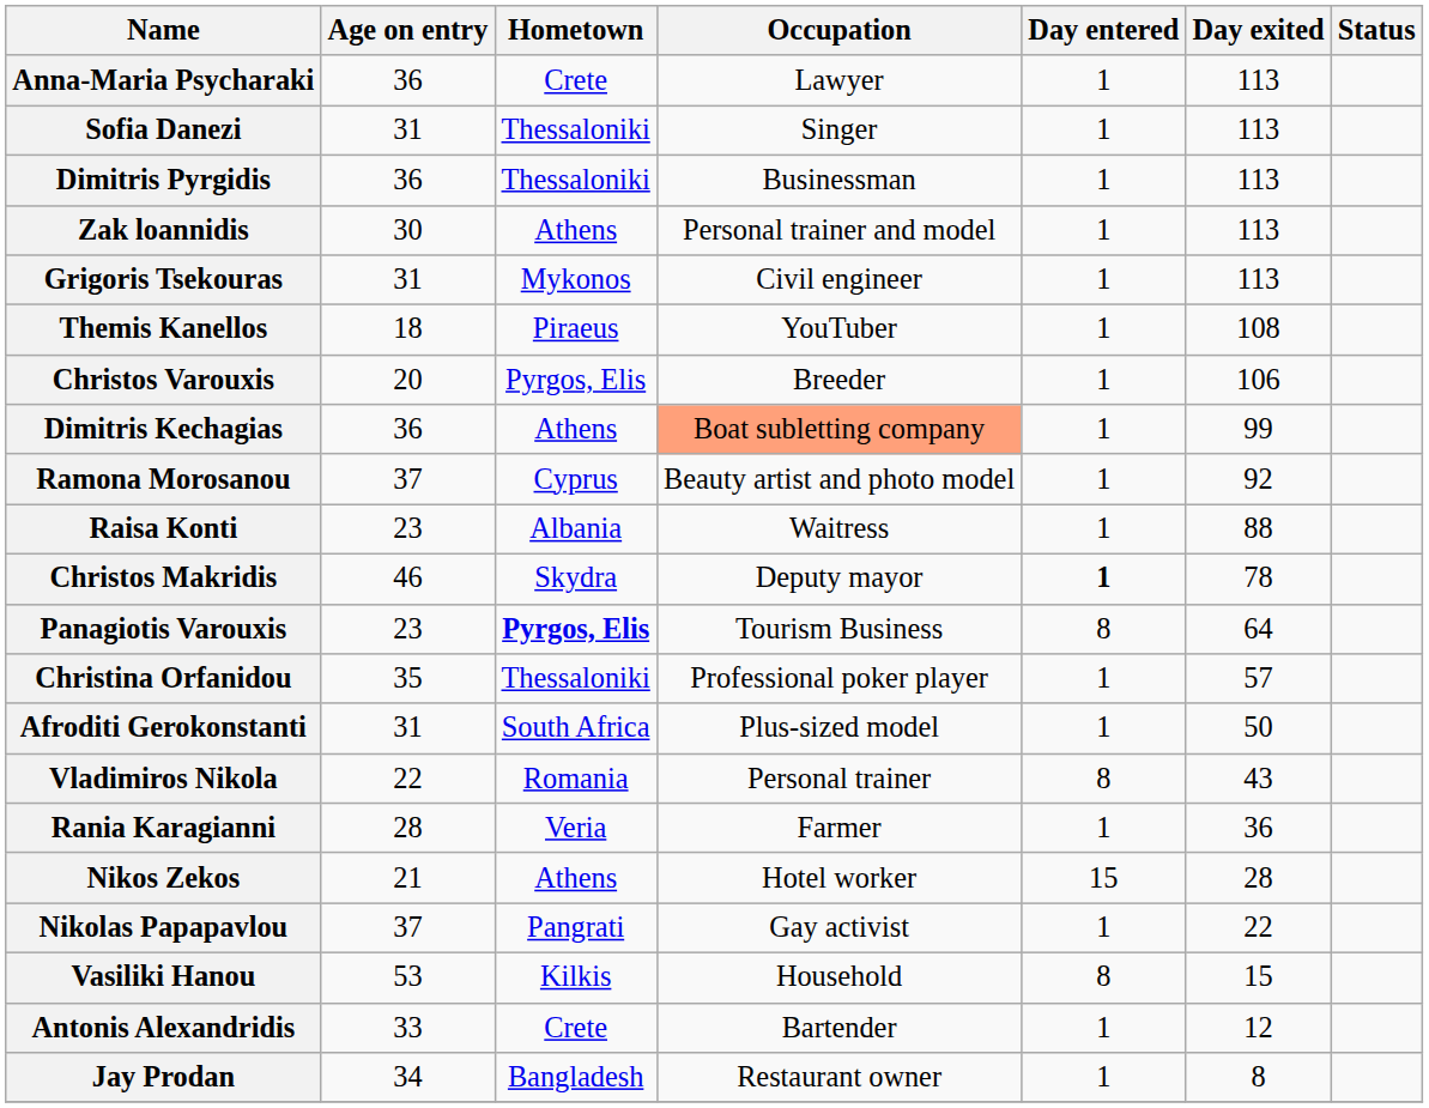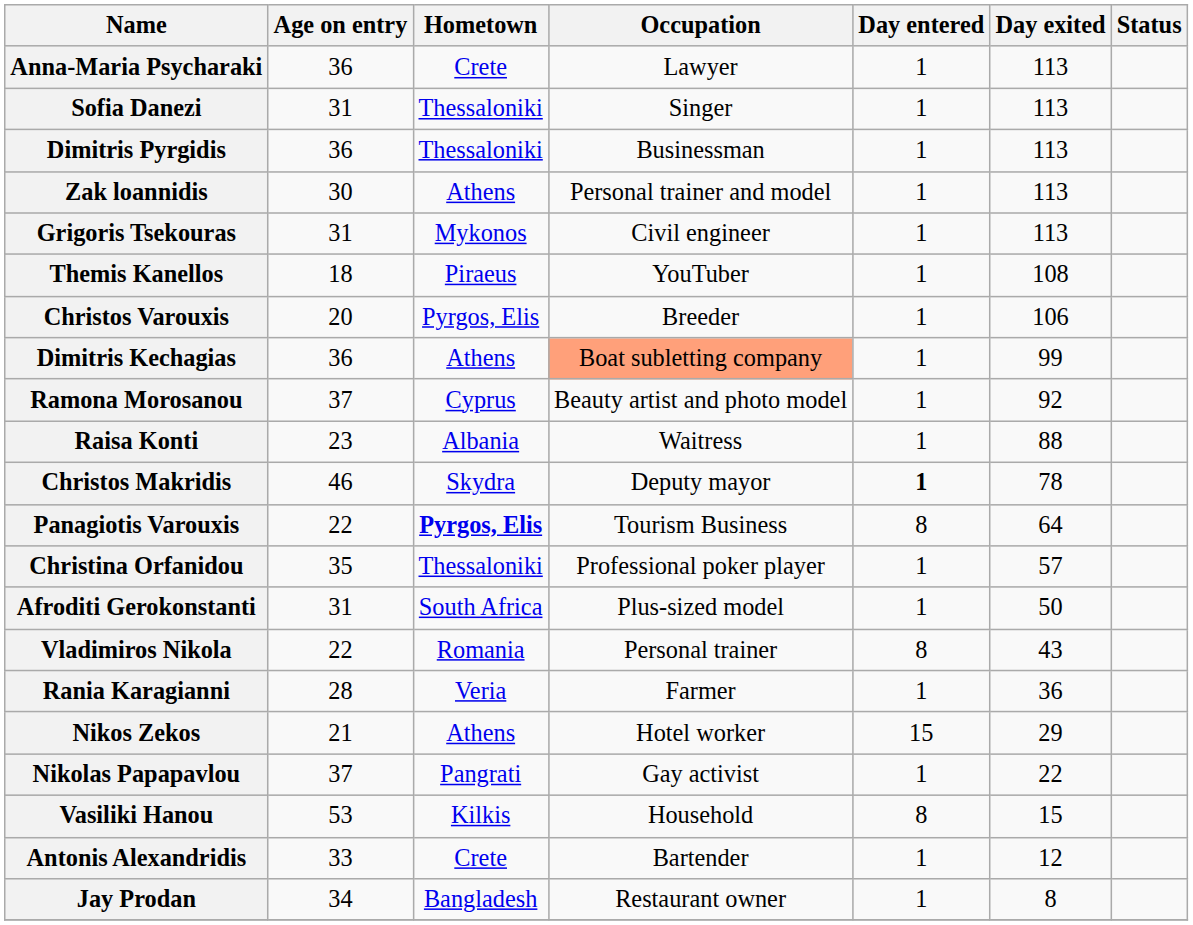Panagiotis Varouxis | Age on entry: 23 -> 22
Nikos Zekos | Day exited: 28 -> 29
